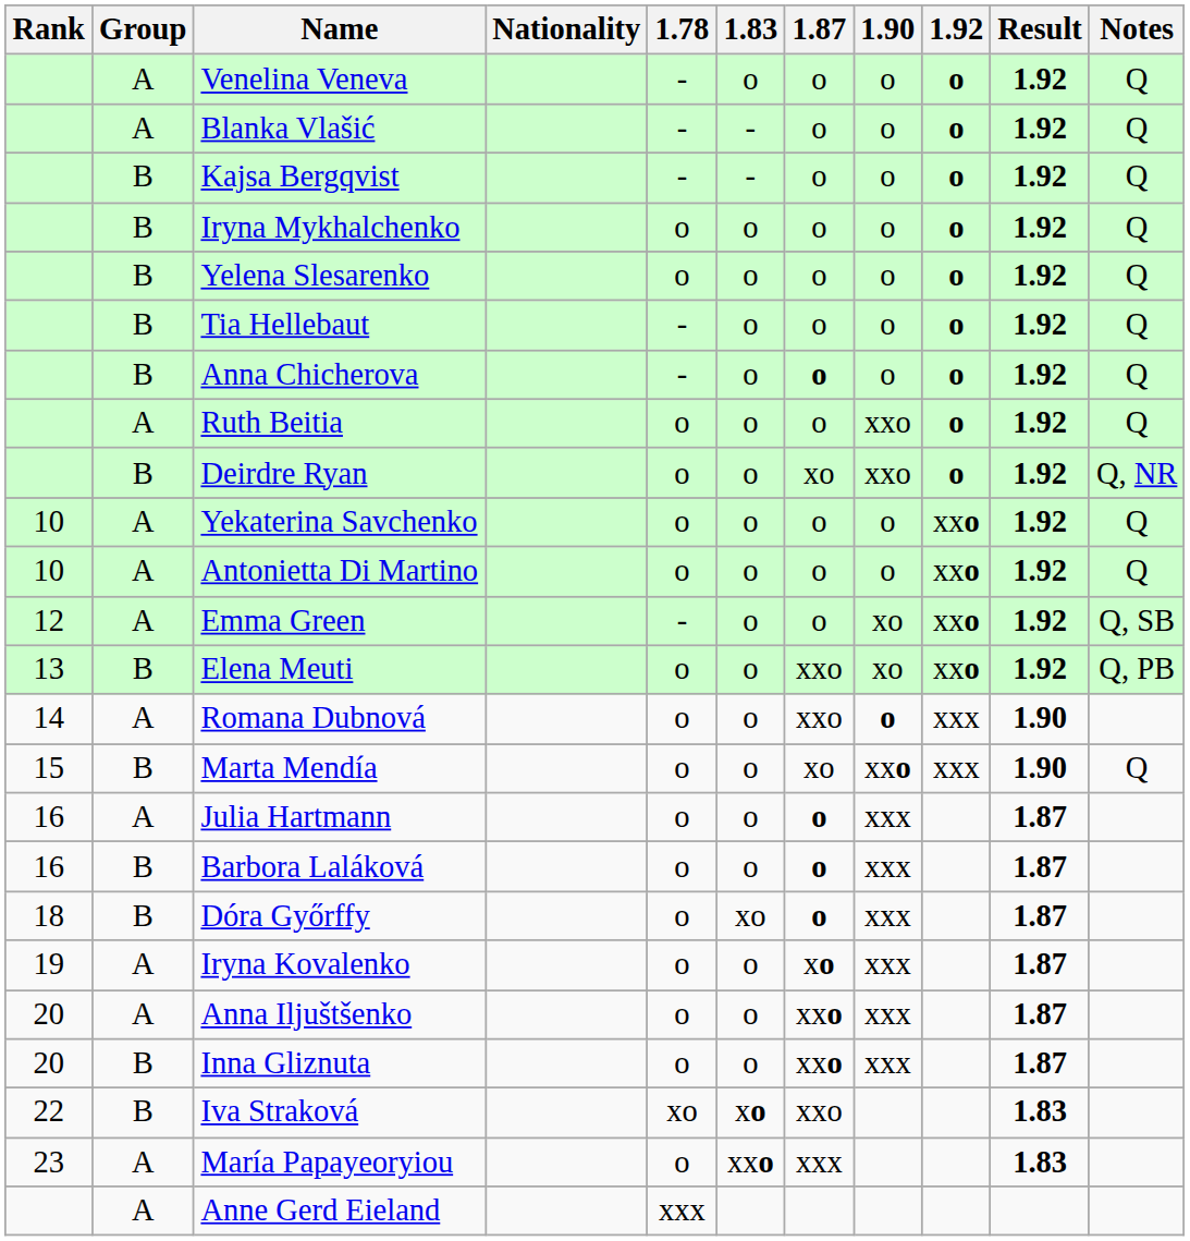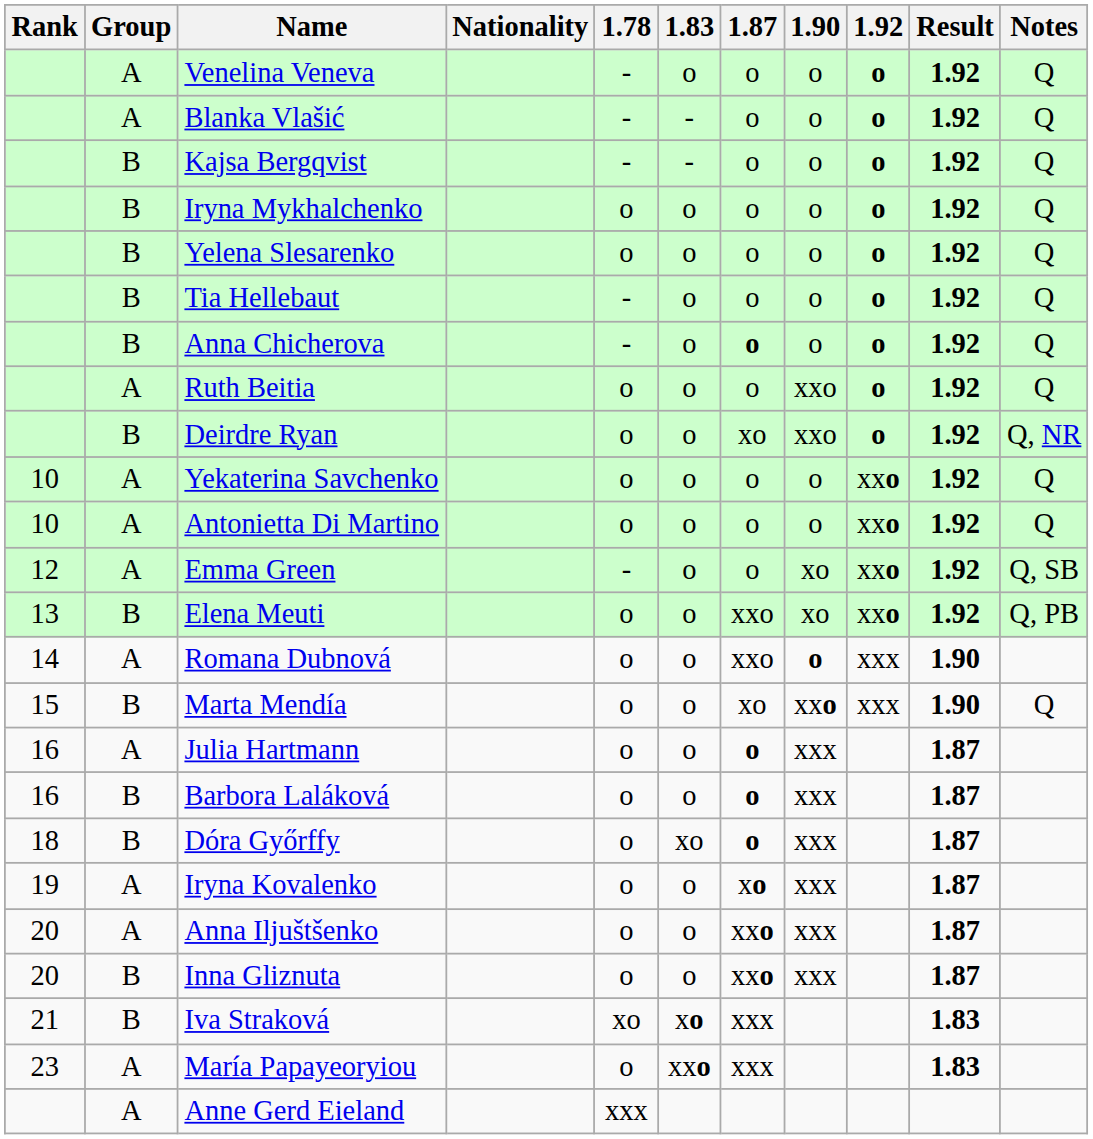Iva Straková | Rank: 22 -> 21
Iva Straková | 1.87: xxo -> xxx
